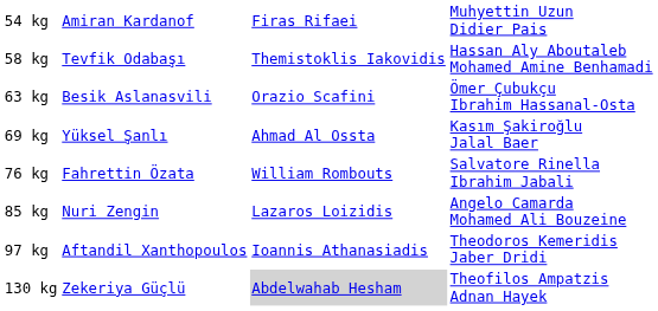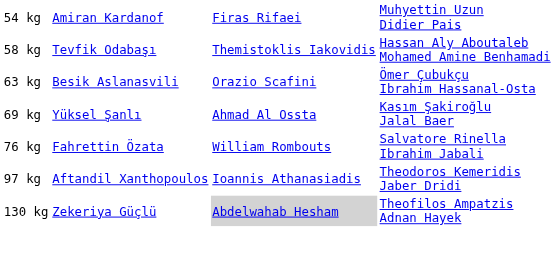- row: 85 kg | Nuri Zengin | Lazaros Loizidis | Angelo Camarda Mohamed Ali Bouzeine
